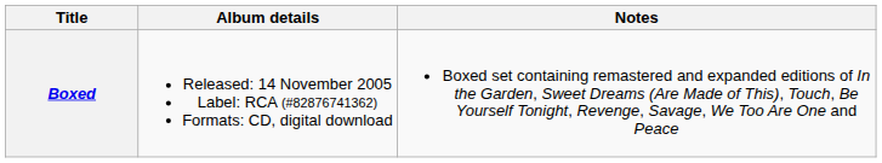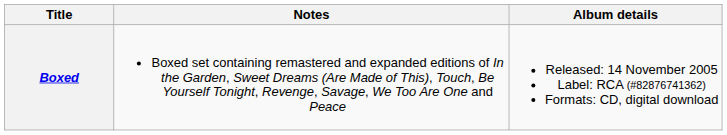columns swapped: Album details <-> Notes
